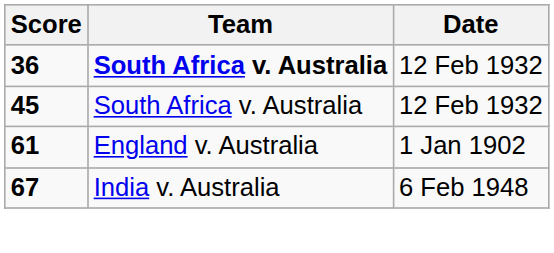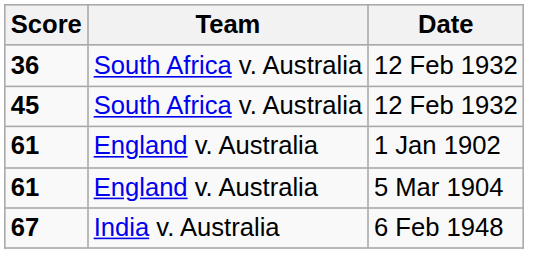36 | Team: bold -> normal
+ row: 61 | England v. Australia | 5 Mar 1904
